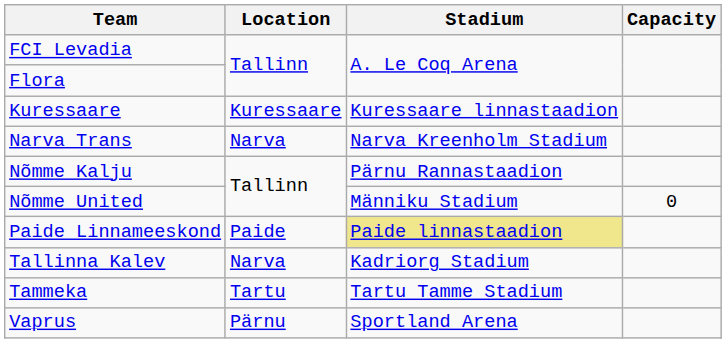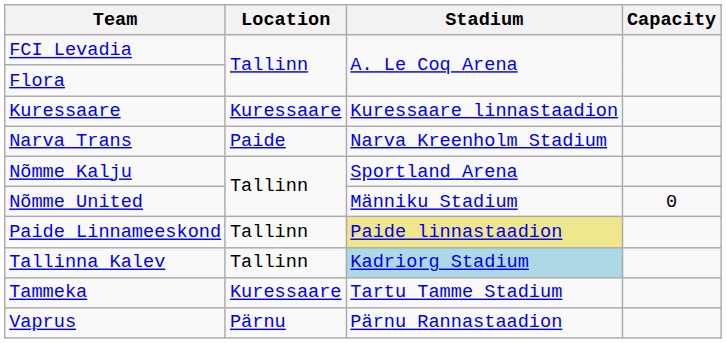Narva Trans | Location: Narva -> Paide
Nõmme Kalju | Stadium: Pärnu Rannastaadion -> Sportland Arena
Paide Linnameeskond | Location: Paide -> Tallinn
Tallinna Kalev | Location: Narva -> Tallinn
Tallinna Kalev | Stadium: no background -> lightblue background
Tammeka | Location: Tartu -> Kuressaare
Vaprus | Stadium: Sportland Arena -> Pärnu Rannastaadion
